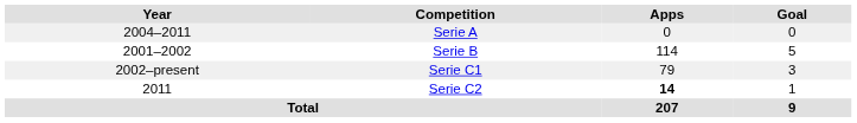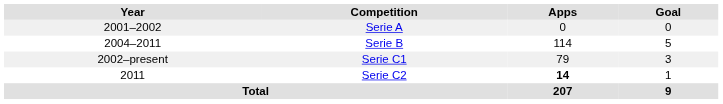Serie A | Year: 2004–2011 -> 2001–2002
Serie B | Year: 2001–2002 -> 2004–2011
